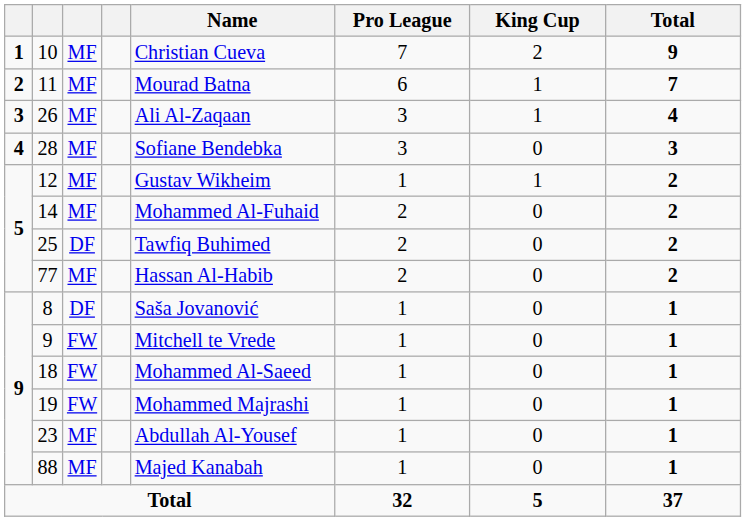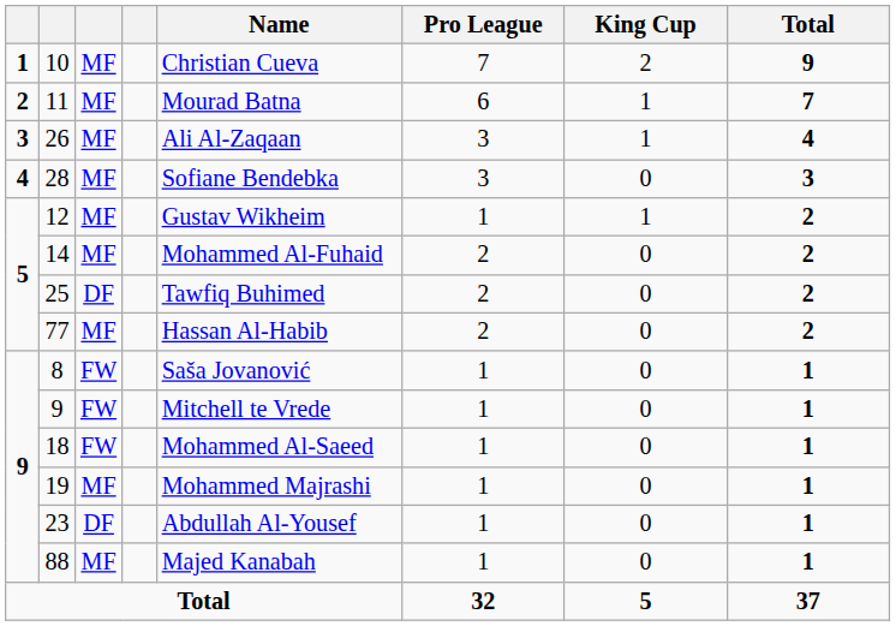8 | column 3: DF -> FW
19 | column 3: FW -> MF
23 | column 3: MF -> DF
